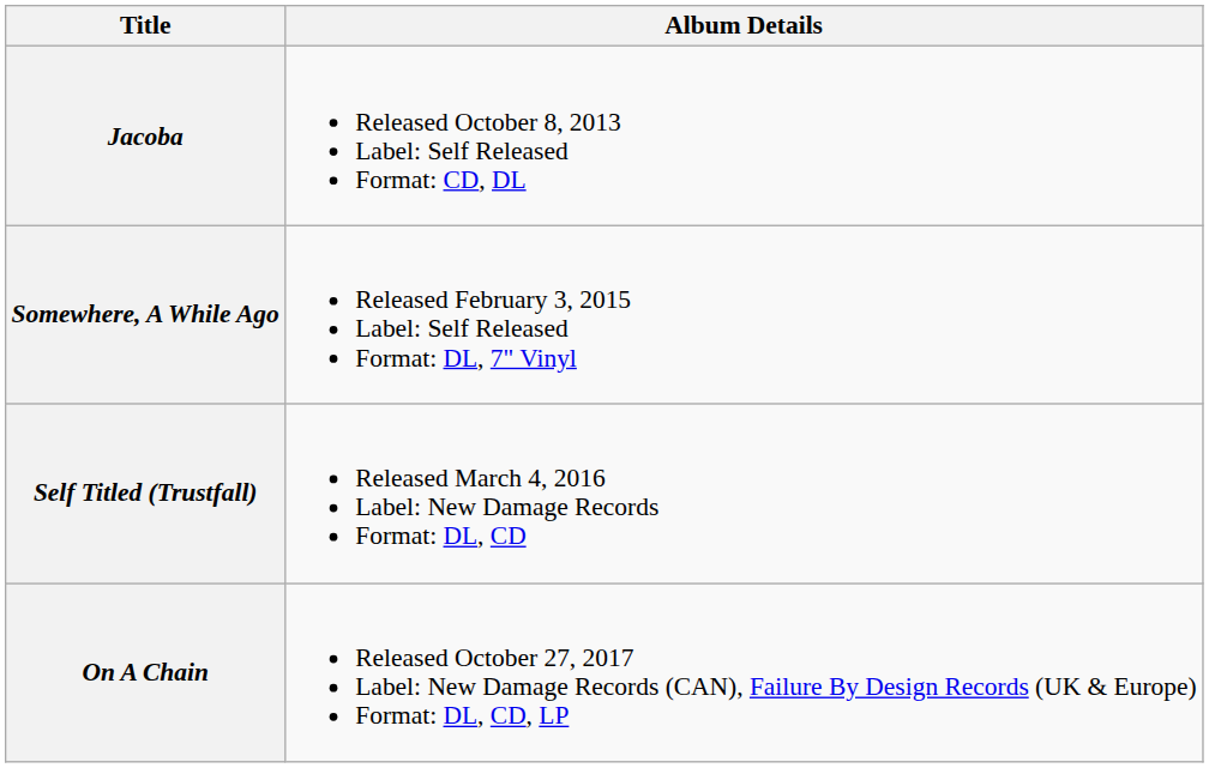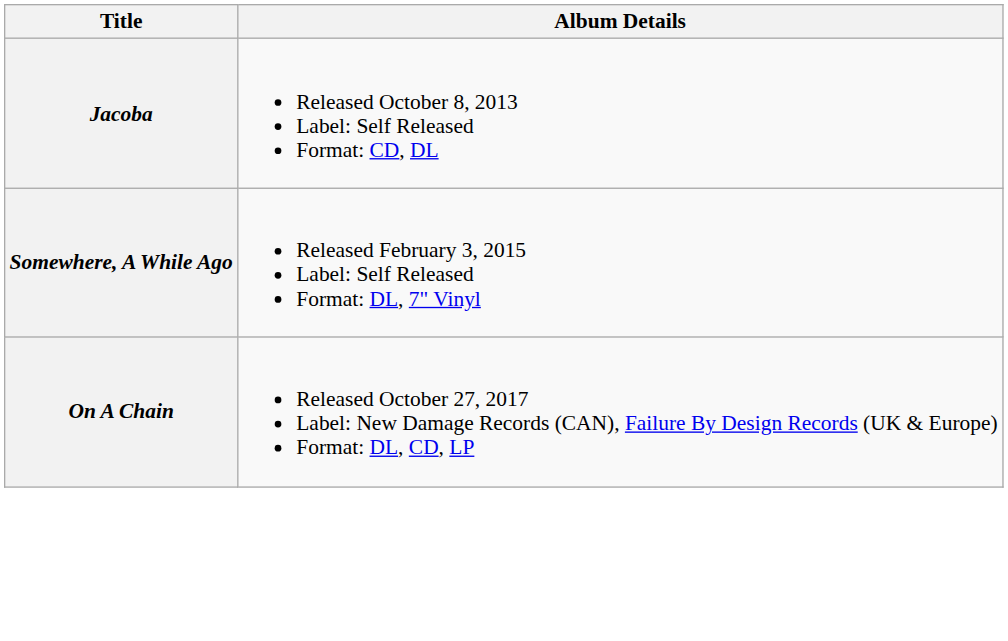- row: Self Titled (Trustfall) | Released March 4, 2016 Label: New Damage Records Format: DL, CD
